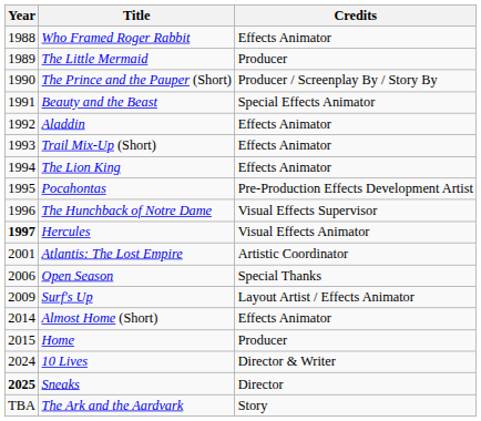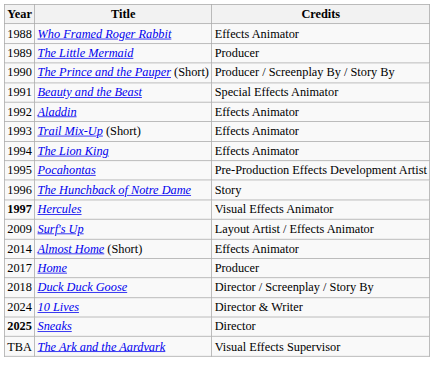The Hunchback of Notre Dame | Credits: Visual Effects Supervisor -> Story
- row: 2001 | Atlantis: The Lost Empire | Artistic Coordinator
- row: 2006 | Open Season | Special Thanks
Home | Year: 2015 -> 2017
+ row: 2018 | Duck Duck Goose | Director / Screenplay / Story By
The Ark and the Aardvark | Credits: Story -> Visual Effects Supervisor
